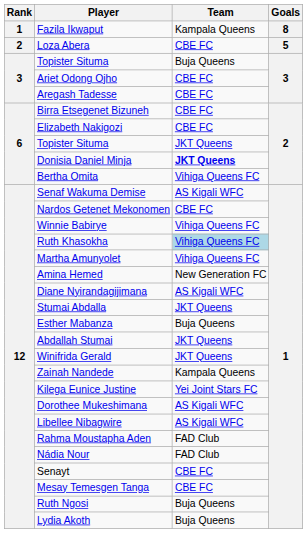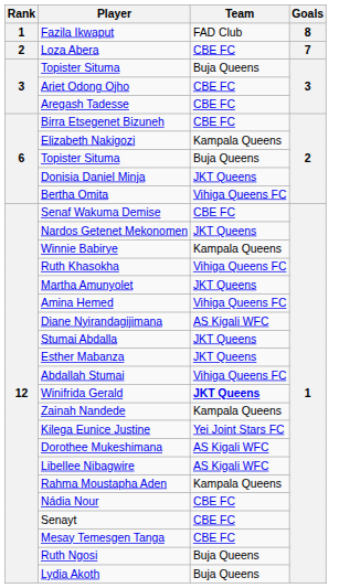Fazila Ikwaput | Team: Kampala Queens -> FAD Club
Loza Abera | Goals: 5 -> 7
Elizabeth Nakigozi | Team: CBE FC -> Kampala Queens
6 / Topister Situma | Team: JKT Queens -> Buja Queens
Donisia Daniel Minja | Team: bold -> normal
Senaf Wakuma Demise | Team: AS Kigali WFC -> CBE FC
Nardos Getenet Mekonomen | Team: CBE FC -> JKT Queens
Winnie Babirye | Team: Vihiga Queens FC -> Kampala Queens
Ruth Khasokha | Team: lightblue background -> no background
Martha Amunyolet | Team: Vihiga Queens FC -> JKT Queens
Amina Hemed | Team: New Generation FC -> Vihiga Queens FC
Esther Mabanza | Team: Buja Queens -> JKT Queens
Abdallah Stumai | Team: JKT Queens -> Vihiga Queens FC
Winifrida Gerald | Team: normal -> bold
Rahma Moustapha Aden | Team: FAD Club -> Kampala Queens
Nádia Nour | Team: FAD Club -> CBE FC
